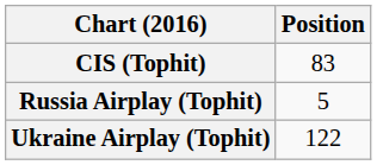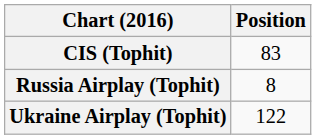Russia Airplay (Tophit) | Position: 5 -> 8
